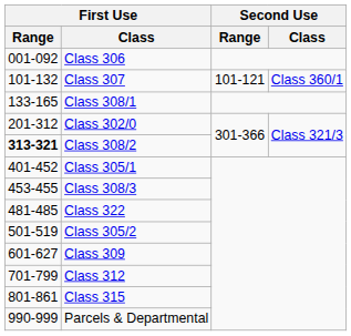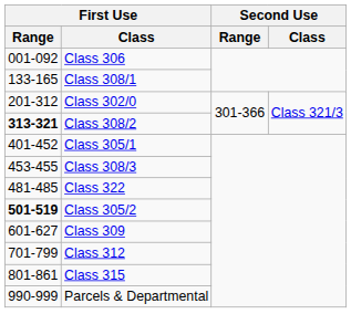- row: 101-132 | Class 307 | 101-121 | Class 360/1
Class 305/2 | First Use / Range: normal -> bold
